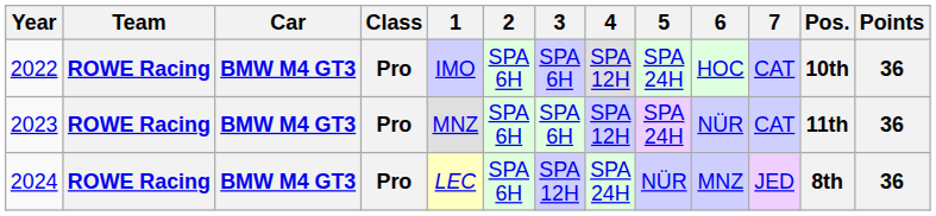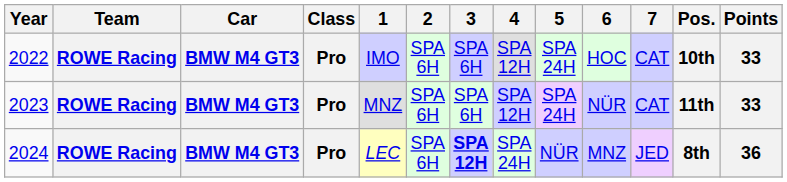2022 | Points: 36 -> 33
2023 | Points: 36 -> 33
2024 | 3: normal -> bold
